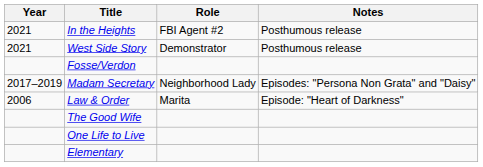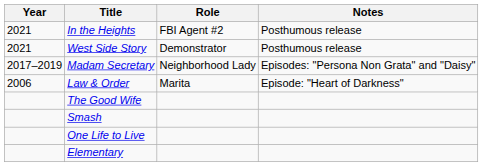- row: Fosse/Verdon
+ row: Smash
